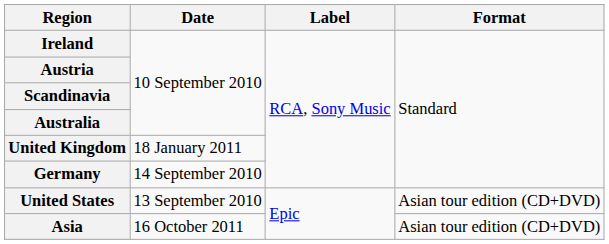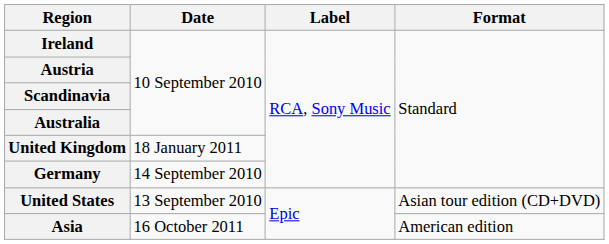Asia | Format: Asian tour edition (CD+DVD) -> American edition
